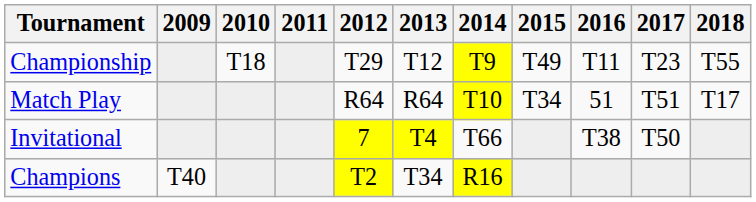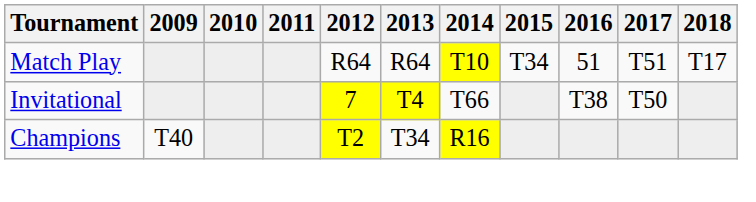- row: Championship | T18 | T29 | T12 | T9 | T49 | T11 | T23 | T55
